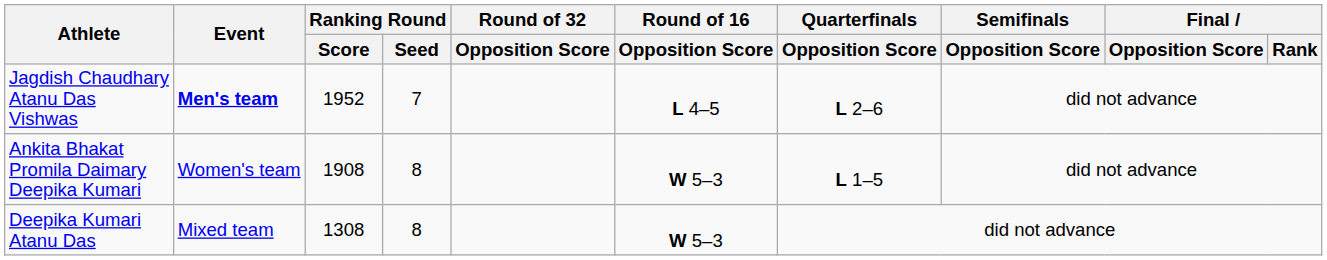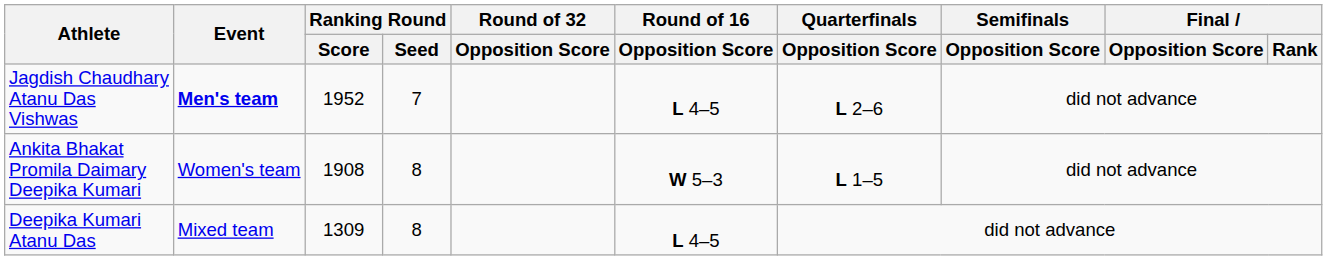Deepika Kumari Atanu Das | Ranking Round / Score: 1308 -> 1309
Deepika Kumari Atanu Das | Round of 16 / Opposition Score: W 5–3 -> L 4–5
